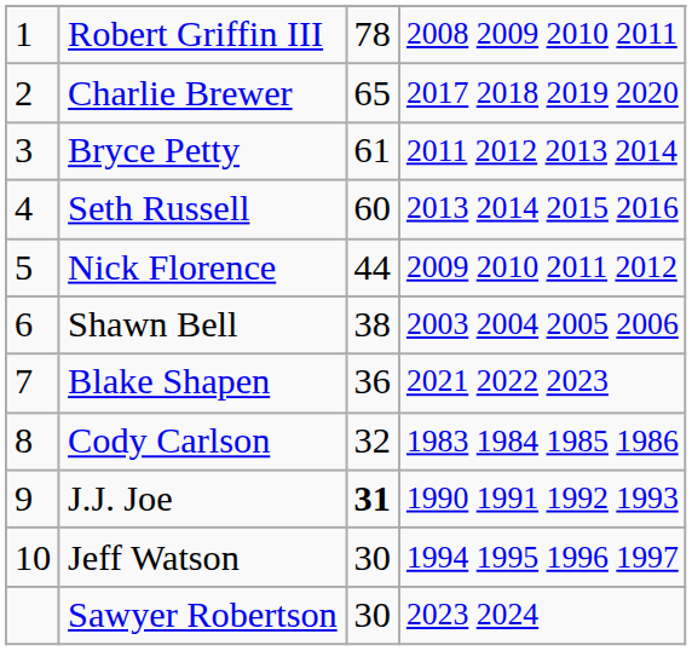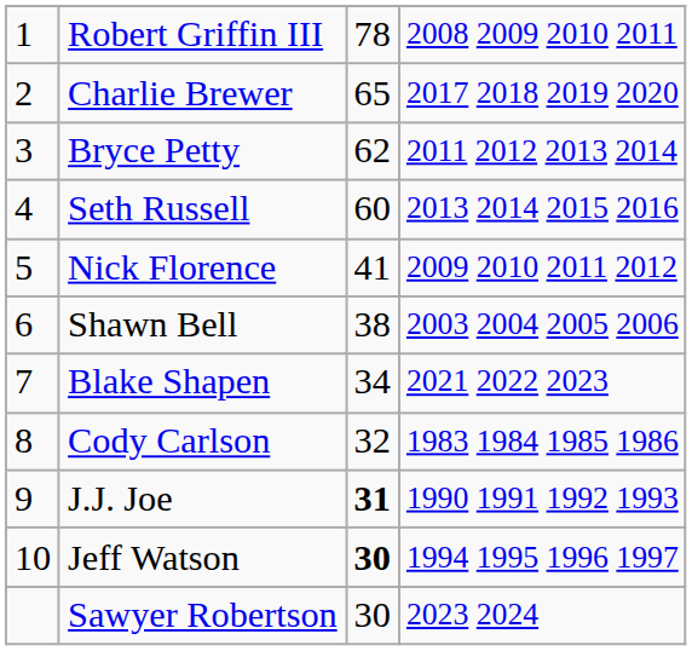Bryce Petty | column 3: 61 -> 62
Nick Florence | column 3: 44 -> 41
Blake Shapen | column 3: 36 -> 34
Jeff Watson | column 3: normal -> bold
